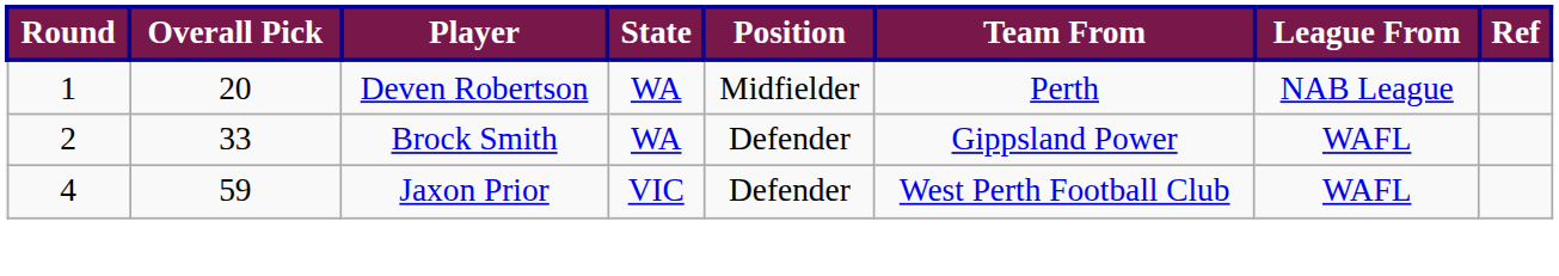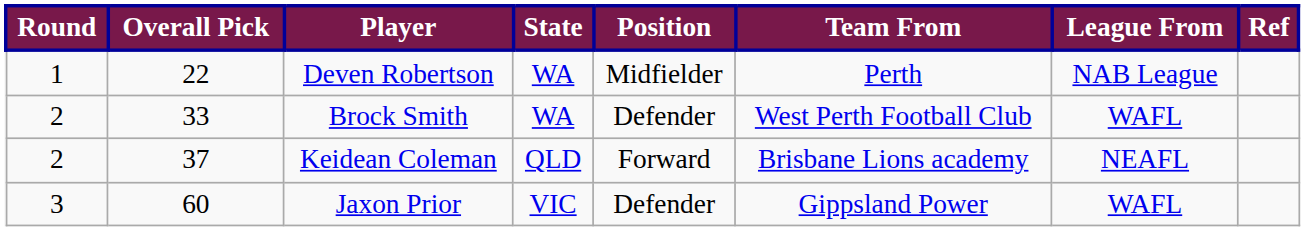Deven Robertson | Overall Pick: 20 -> 22
Brock Smith | Team From: Gippsland Power -> West Perth Football Club
+ row: 2 | 37 | Keidean Coleman | QLD | Forward | Brisbane Lions academy | NEAFL
Jaxon Prior | Round: 4 -> 3
Jaxon Prior | Overall Pick: 59 -> 60
Jaxon Prior | Team From: West Perth Football Club -> Gippsland Power
